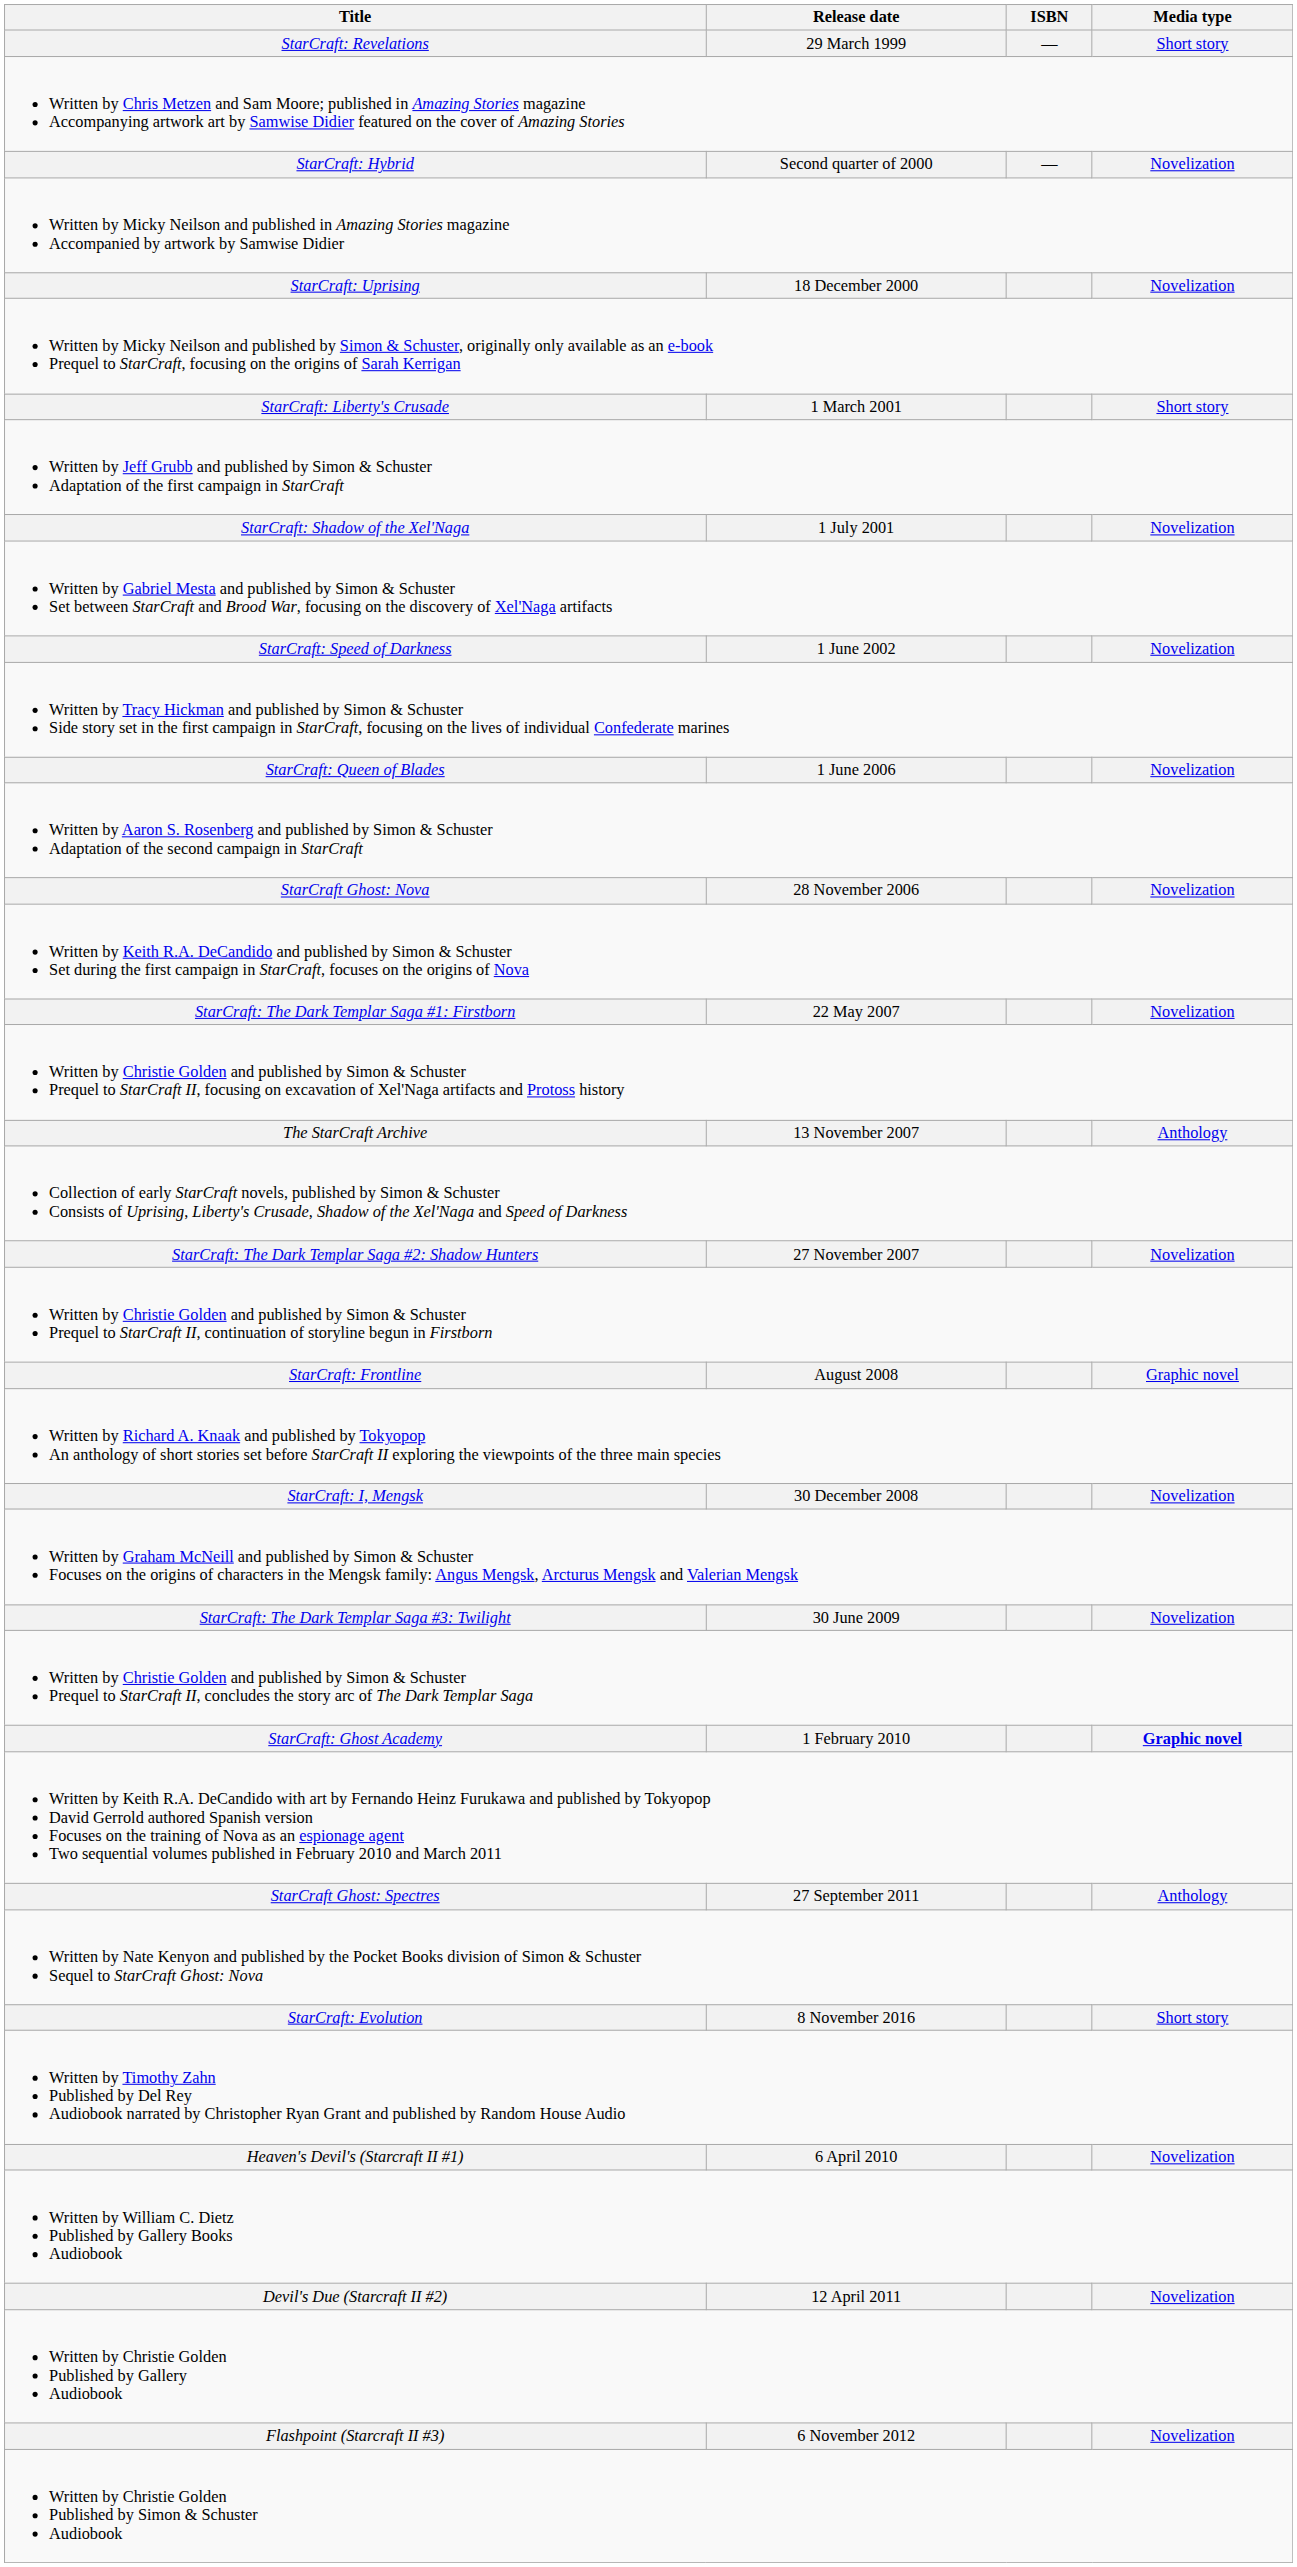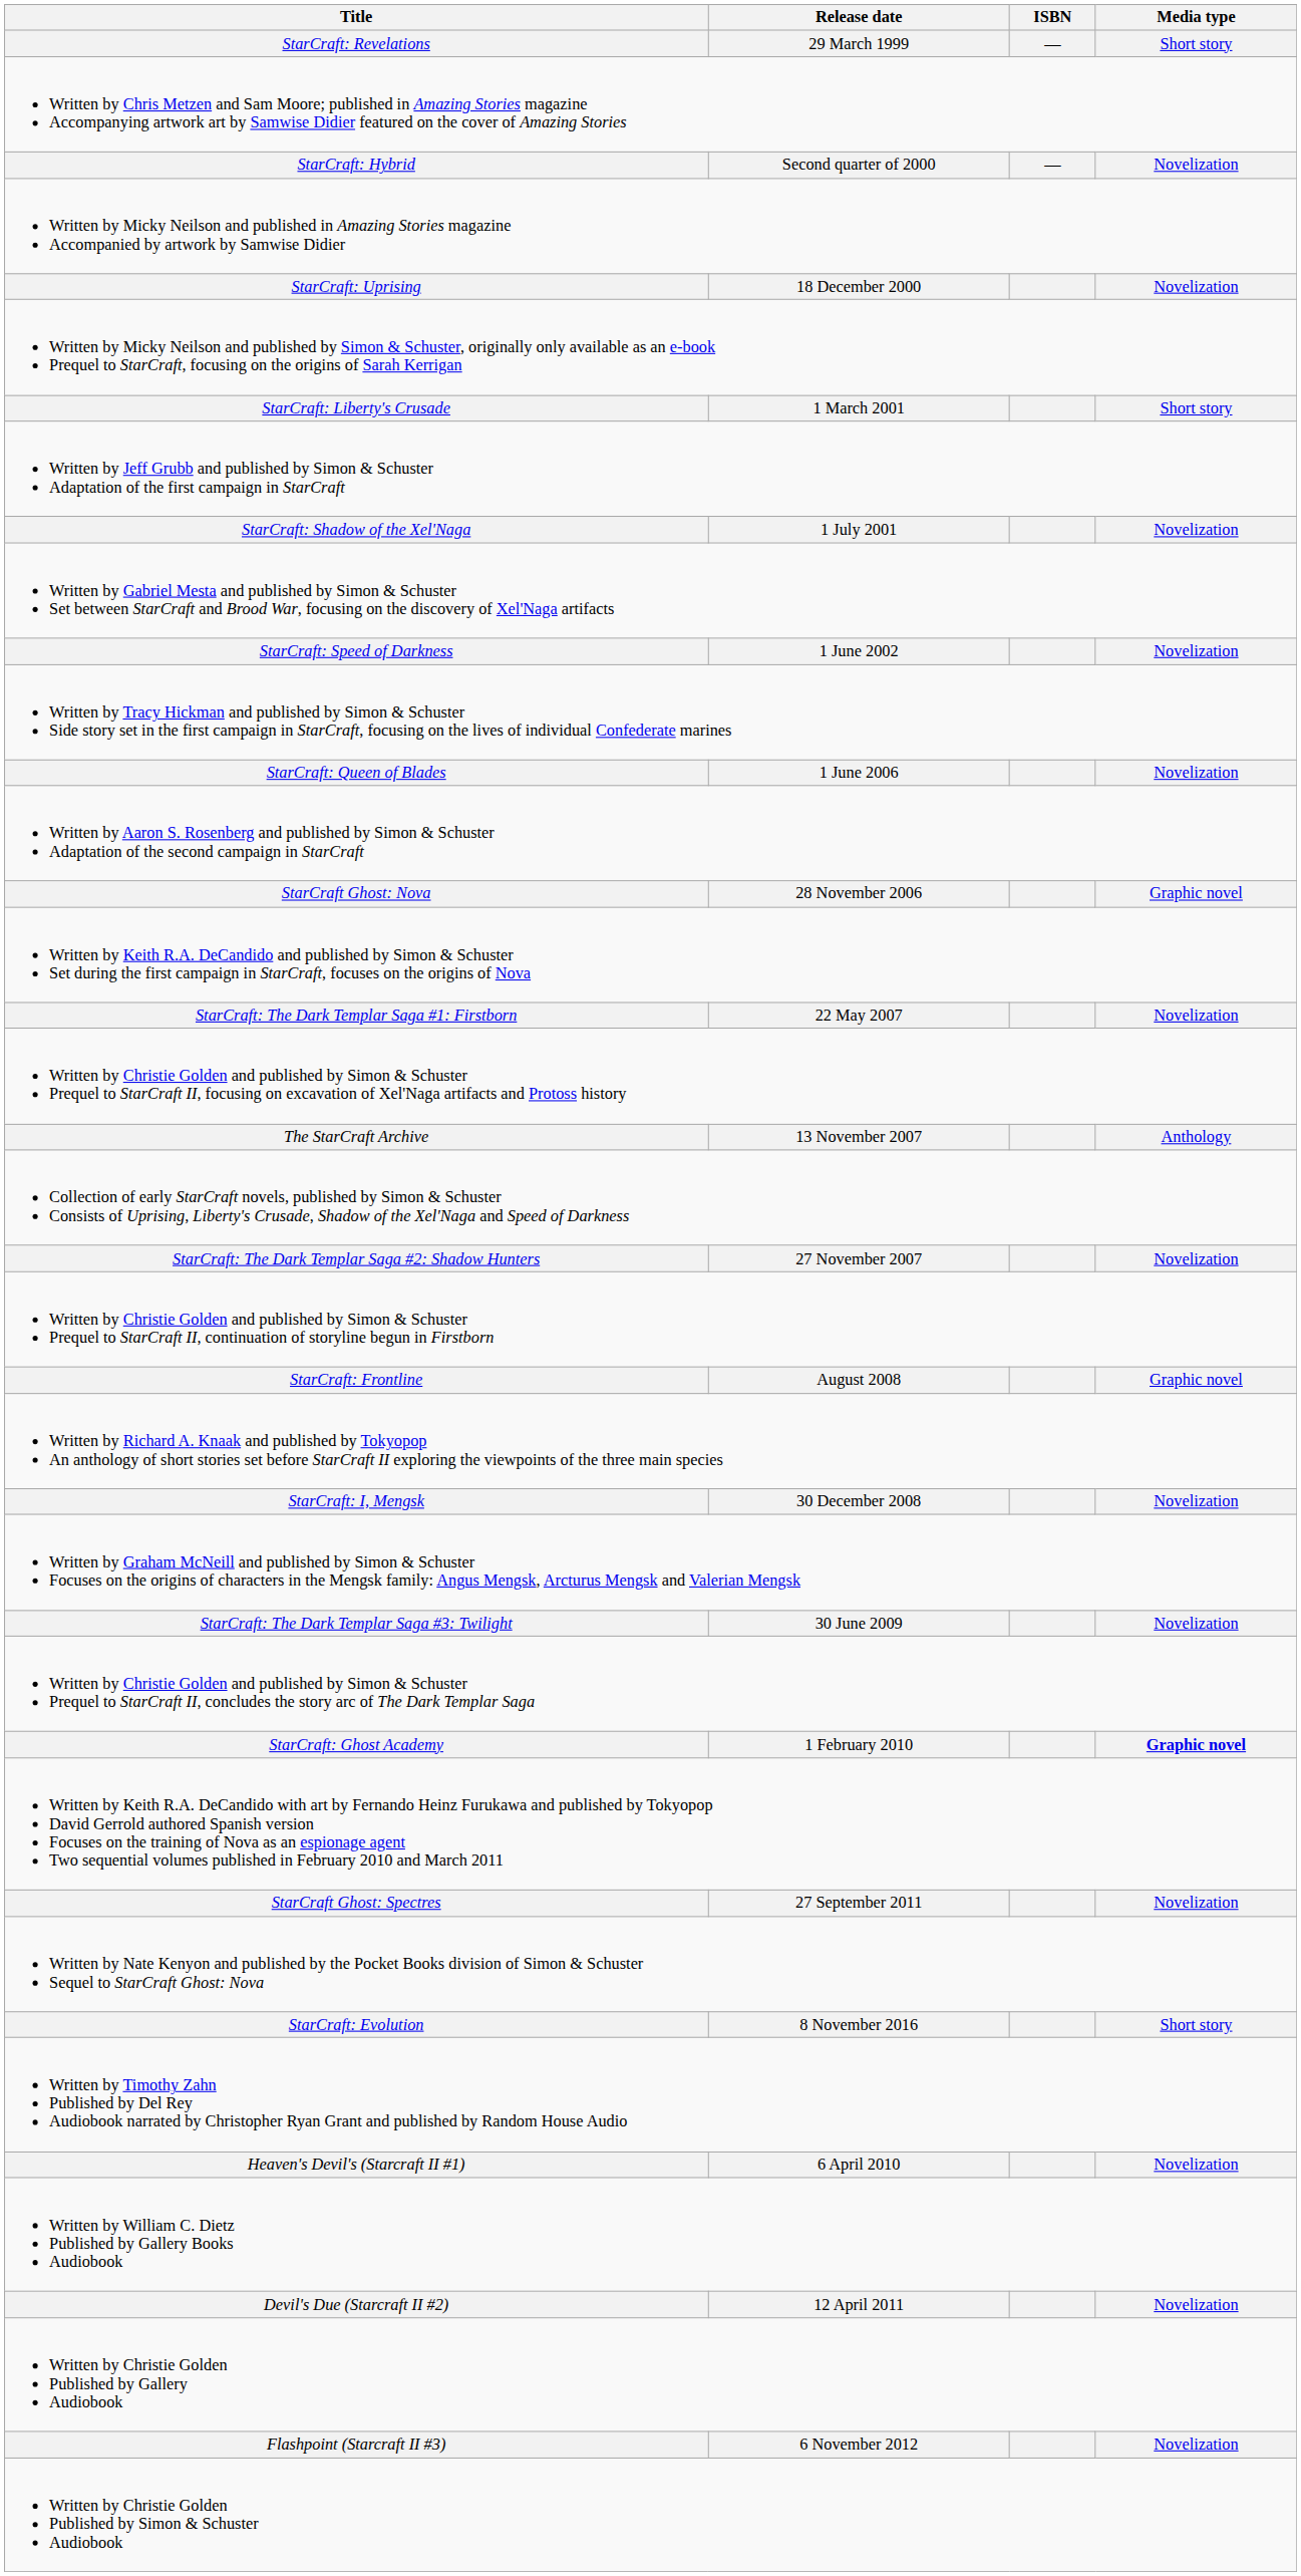StarCraft Ghost: Nova | Media type: Novelization -> Graphic novel
StarCraft Ghost: Spectres | Media type: Anthology -> Novelization
